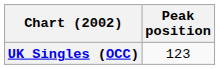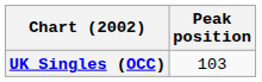UK Singles (OCC) | Peak position: 123 -> 103
